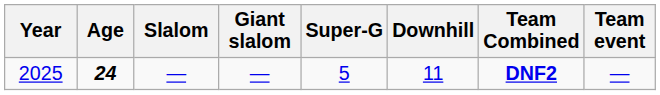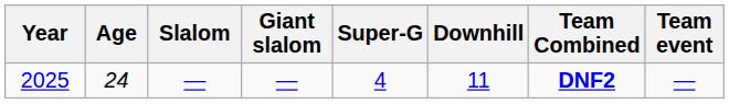2025 | Age: bold -> normal
2025 | Super-G: 5 -> 4
